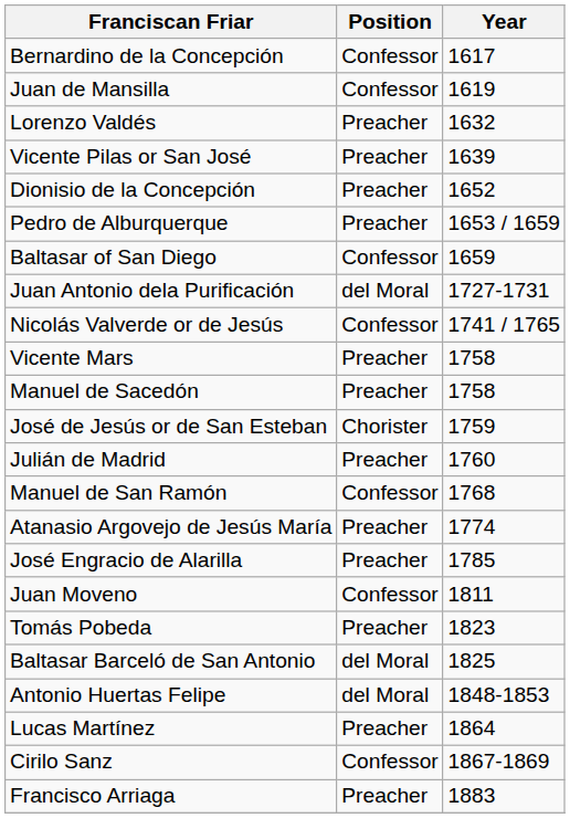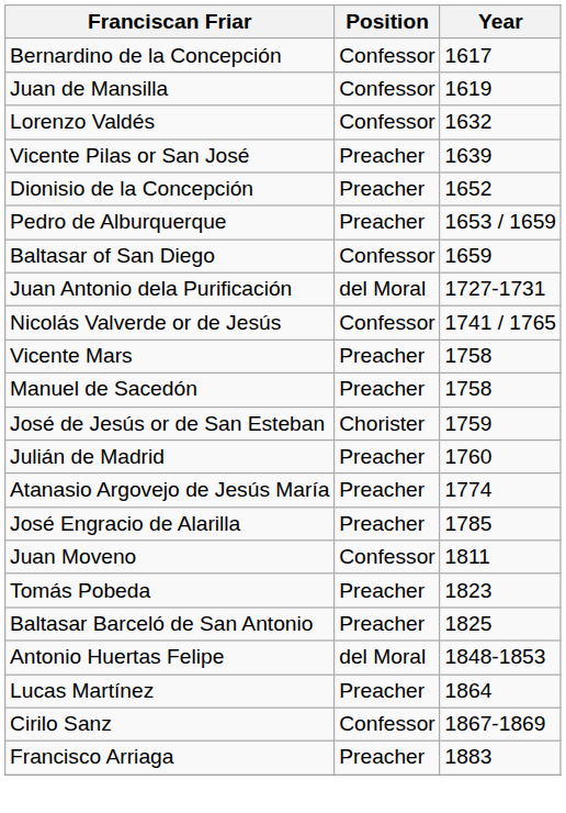Lorenzo Valdés | Position: Preacher -> Confessor
- row: Manuel de San Ramón | Confessor | 1768
Baltasar Barceló de San Antonio | Position: del Moral -> Preacher
